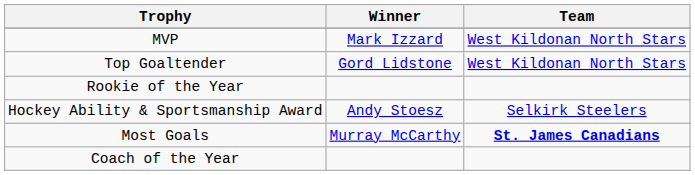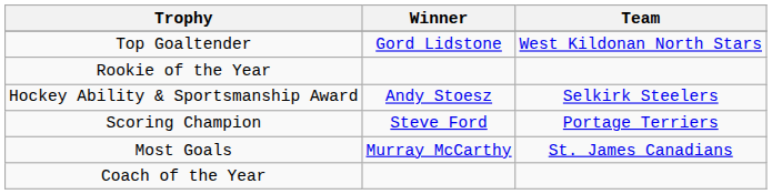- row: MVP | Mark Izzard | West Kildonan North Stars
+ row: Scoring Champion | Steve Ford | Portage Terriers
Most Goals | Team: bold -> normal
